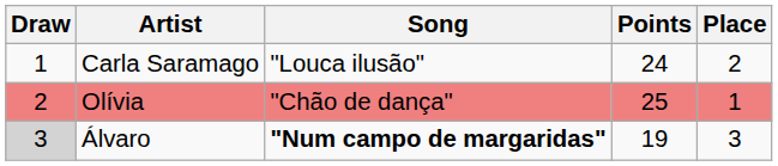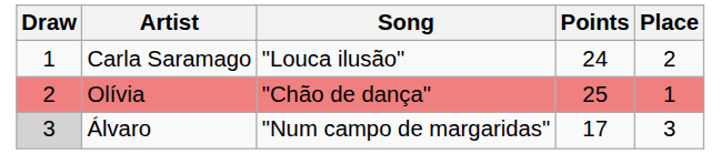Álvaro | Song: bold -> normal
Álvaro | Points: 19 -> 17
